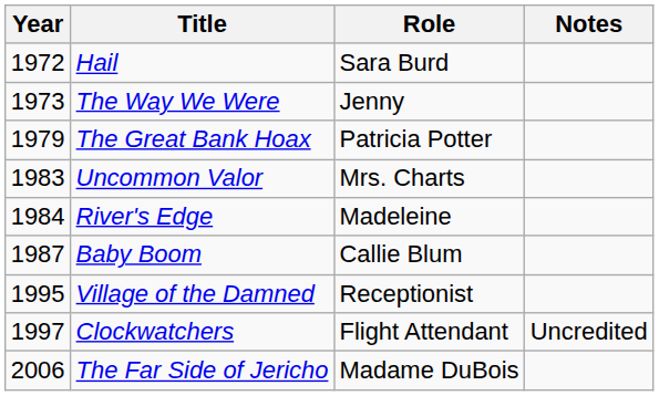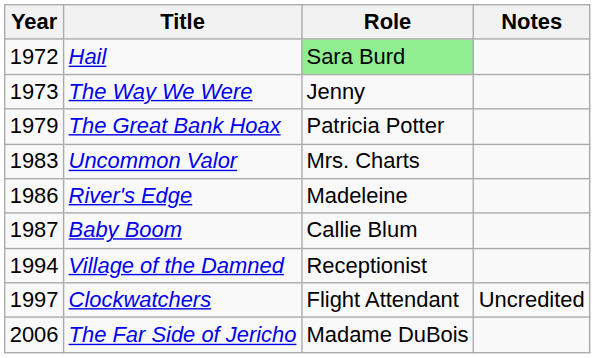Hail | Role: no background -> lightgreen background
River's Edge | Year: 1984 -> 1986
Village of the Damned | Year: 1995 -> 1994
